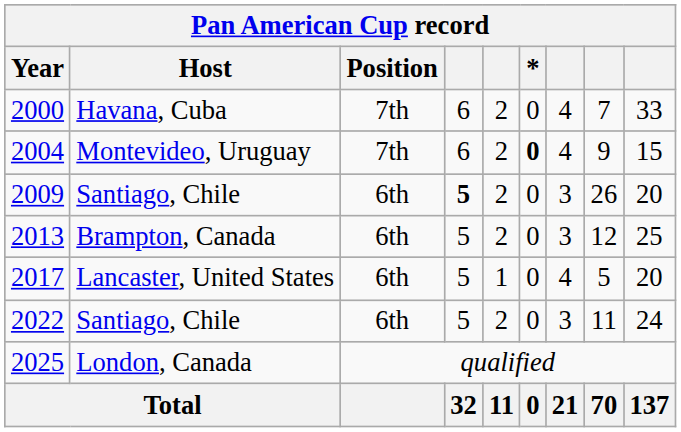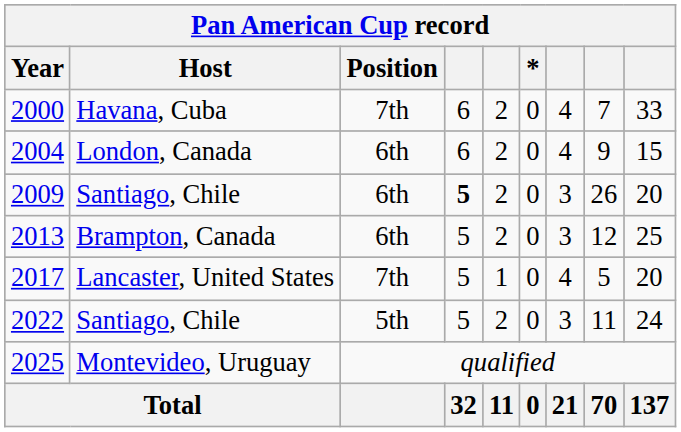2004 | Host: Montevideo, Uruguay -> London, Canada
2004 | Position: 7th -> 6th
2004 | *: bold -> normal
2017 | Position: 6th -> 7th
2022 | Position: 6th -> 5th
2025 | Host: London, Canada -> Montevideo, Uruguay
